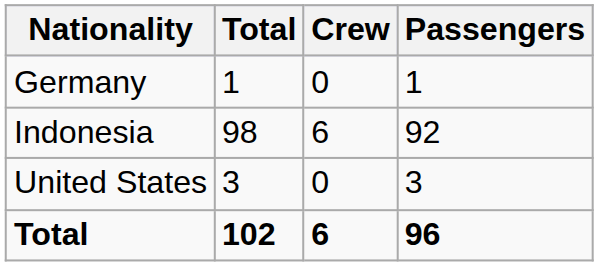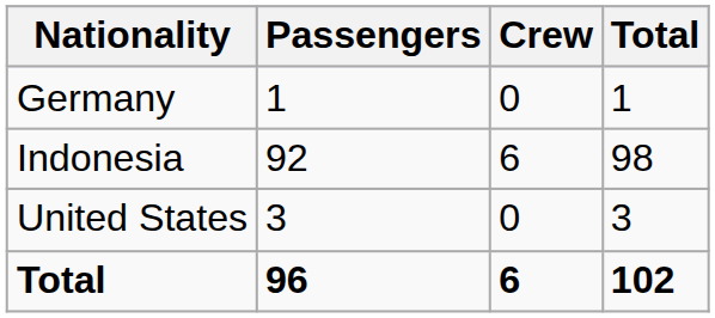columns swapped: Passengers <-> Total
